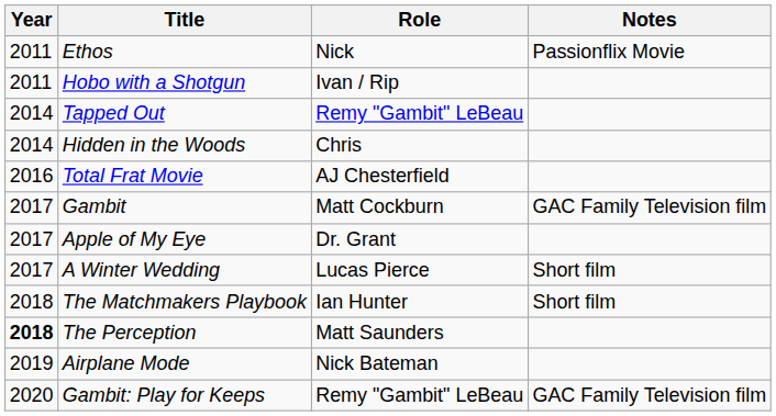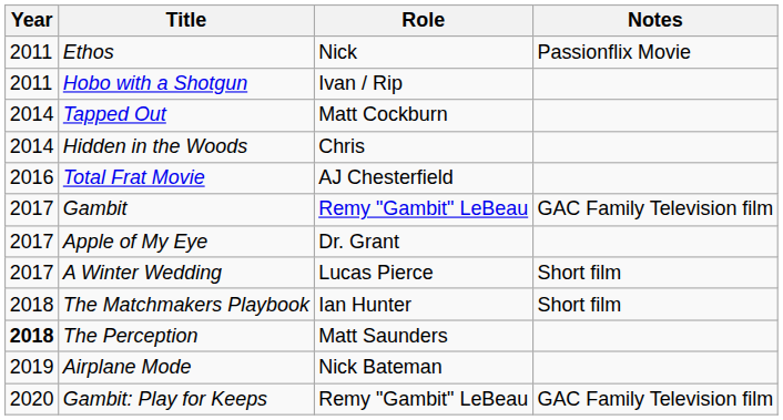Tapped Out | Role: Remy "Gambit" LeBeau -> Matt Cockburn
Gambit | Role: Matt Cockburn -> Remy "Gambit" LeBeau
